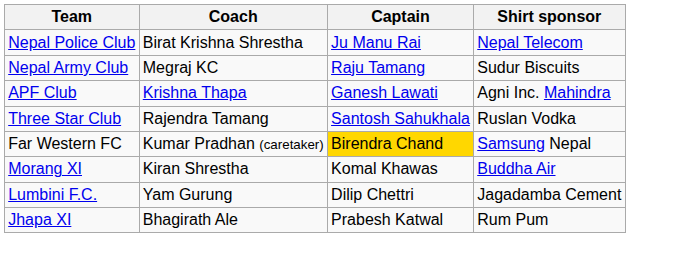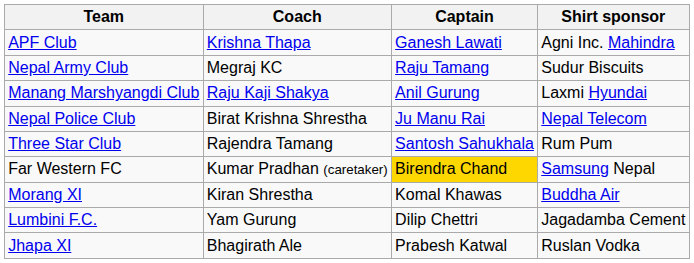rows swapped: Nepal Police Club <-> APF Club
+ row: Manang Marshyangdi Club | Raju Kaji Shakya | Anil Gurung | Laxmi Hyundai
Three Star Club | Shirt sponsor: Ruslan Vodka -> Rum Pum
Jhapa XI | Shirt sponsor: Rum Pum -> Ruslan Vodka
